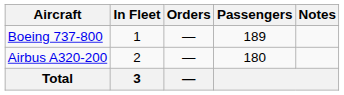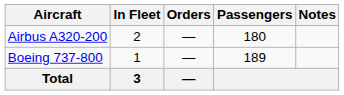rows swapped: Airbus A320-200 <-> Boeing 737-800
